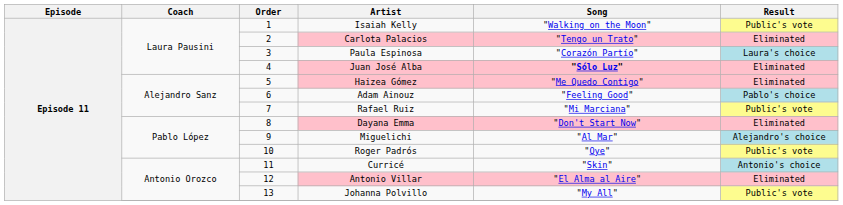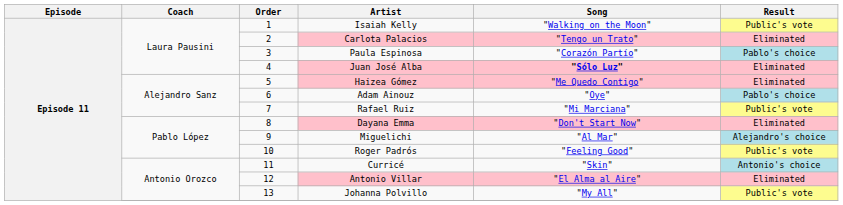Paula Espinosa | Result: Laura's choice -> Pablo's choice
Adam Ainouz | Song: "Feeling Good" -> "Oye"
Roger Padrós | Song: "Oye" -> "Feeling Good"
